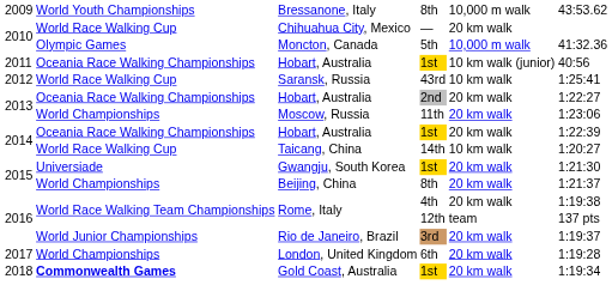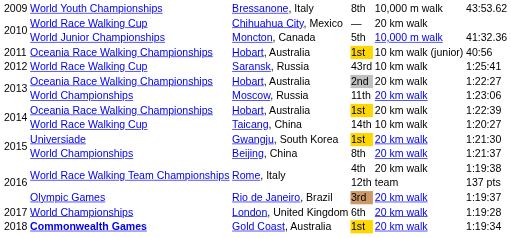Moncton, Canada | column 2: Olympic Games -> World Junior Championships
Rio de Janeiro, Brazil | column 2: World Junior Championships -> Olympic Games
